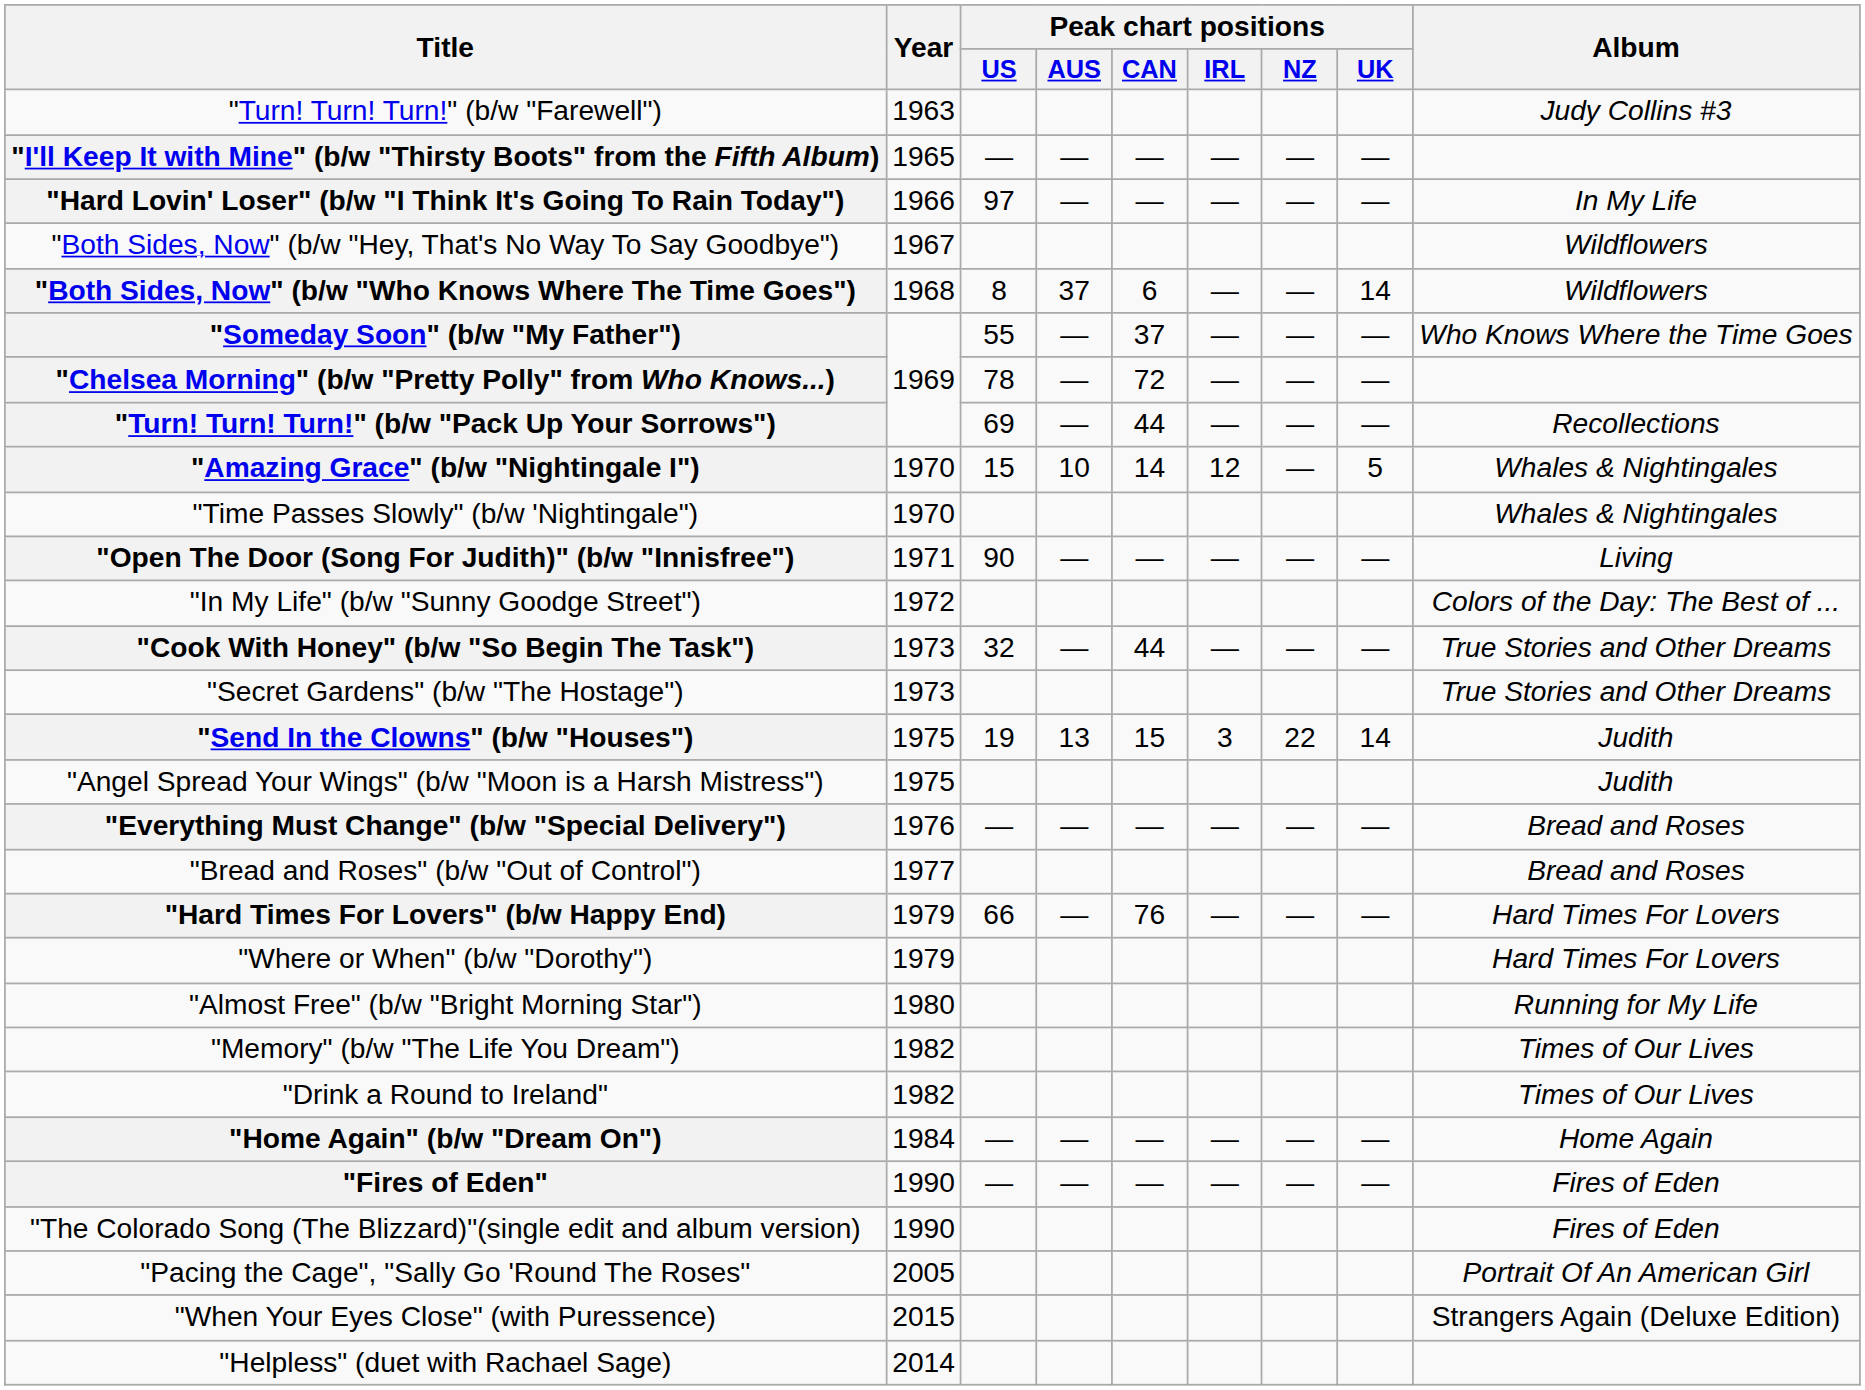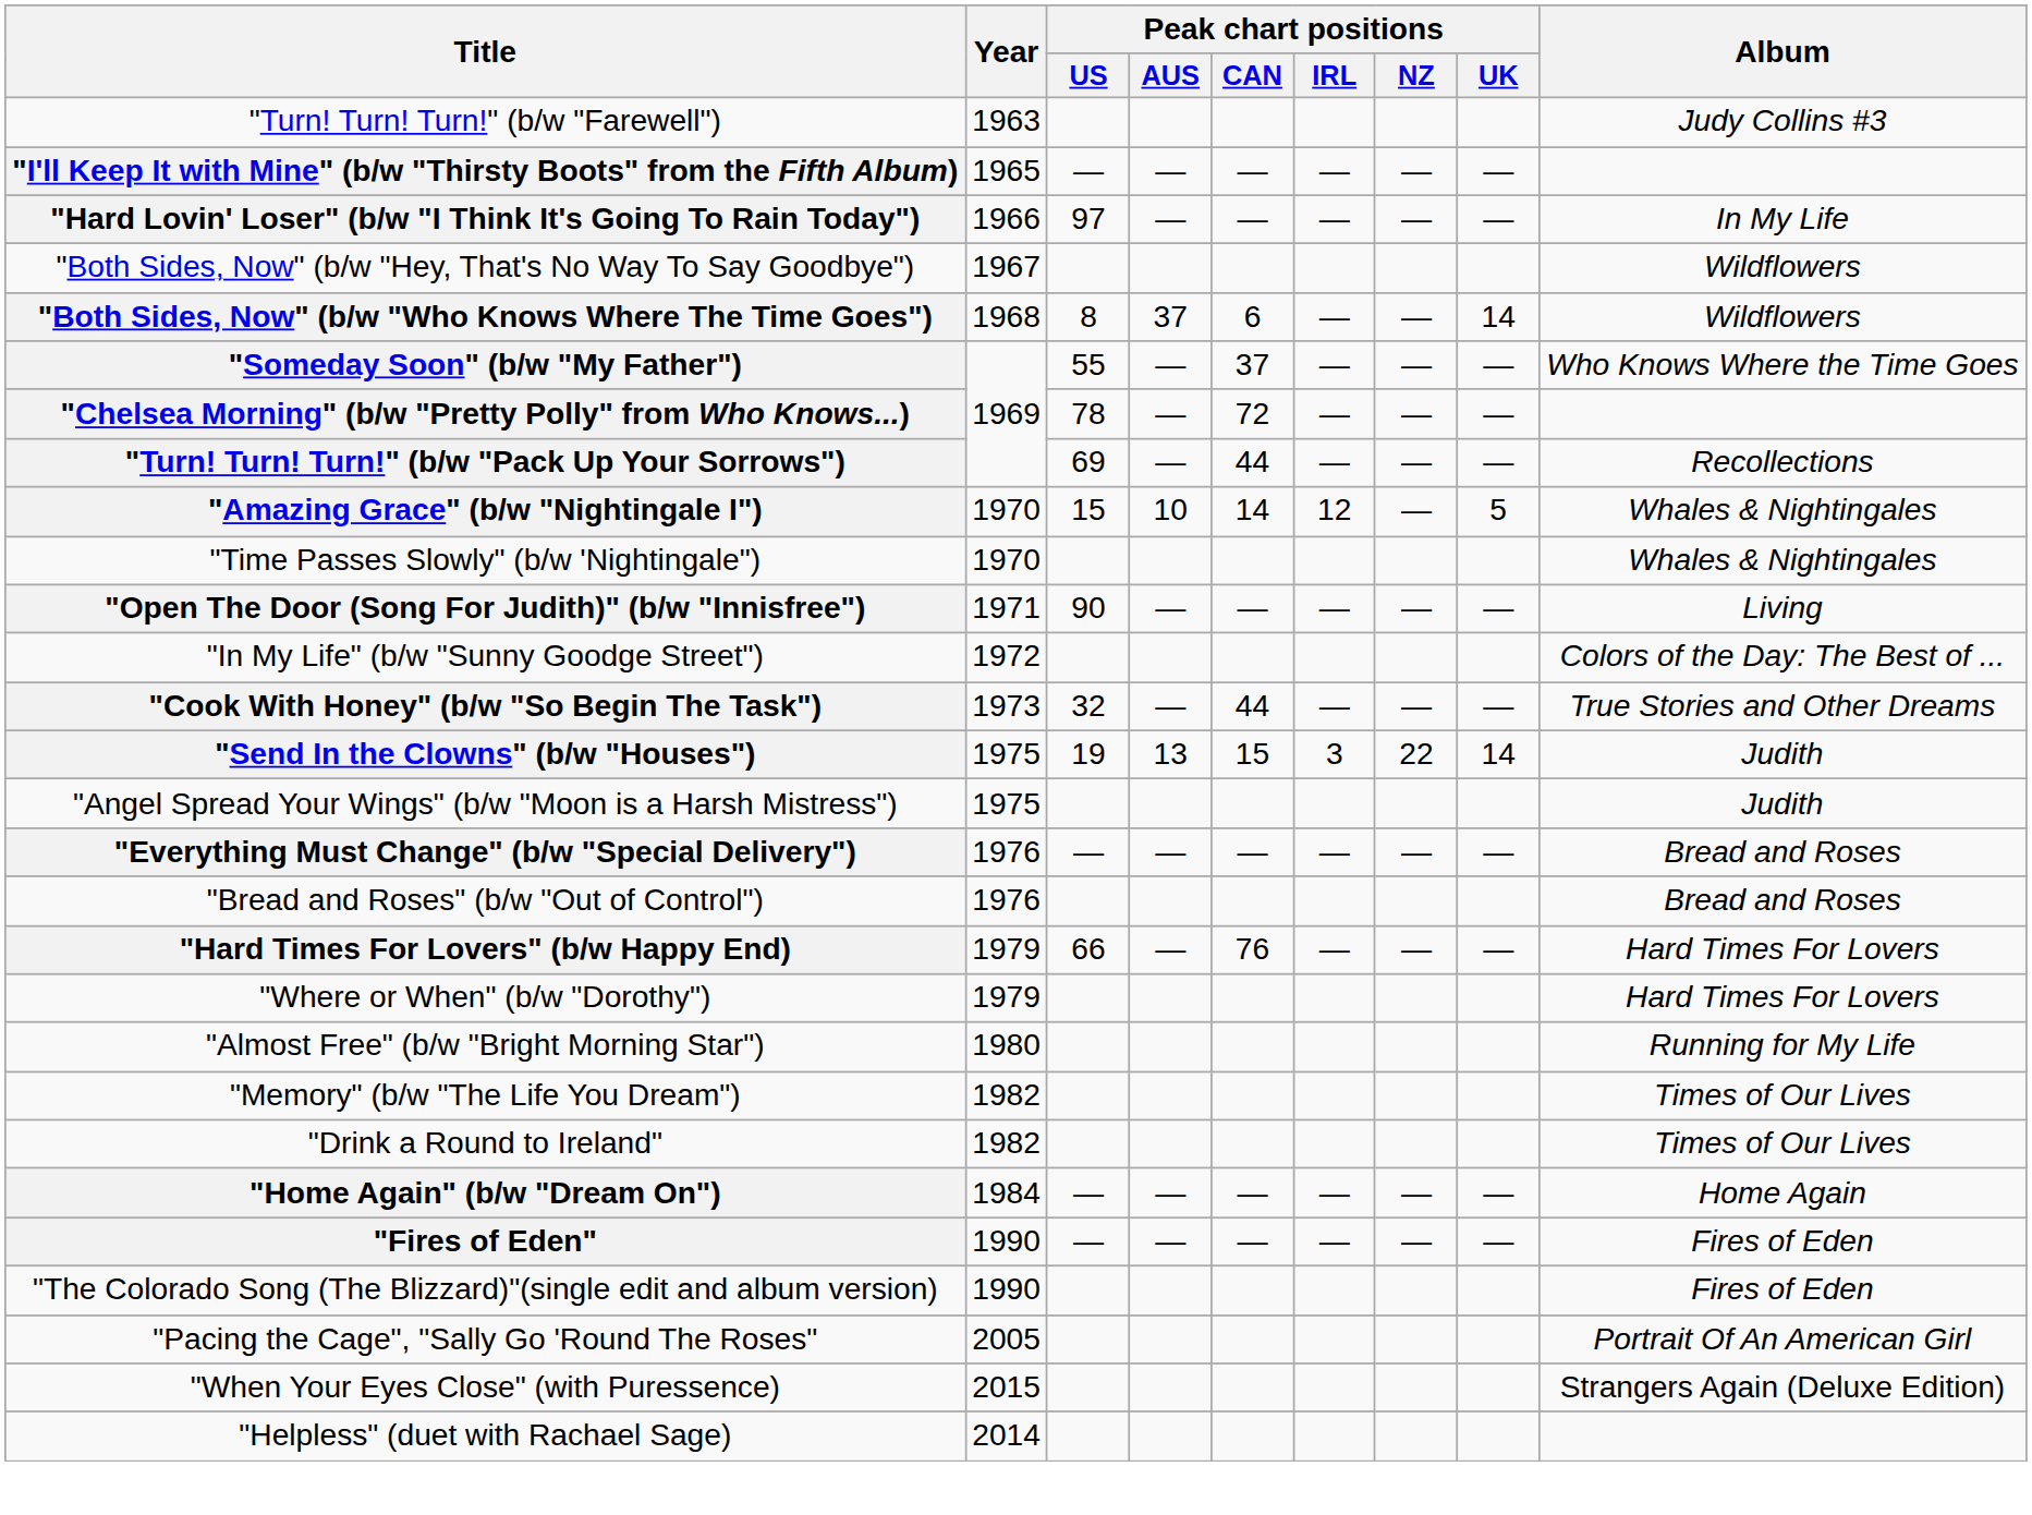- row: "Secret Gardens" (b/w "The Hostage") | 1973 | True Stories and Other Dreams
"Bread and Roses" (b/w "Out of Control") | Year: 1977 -> 1976
